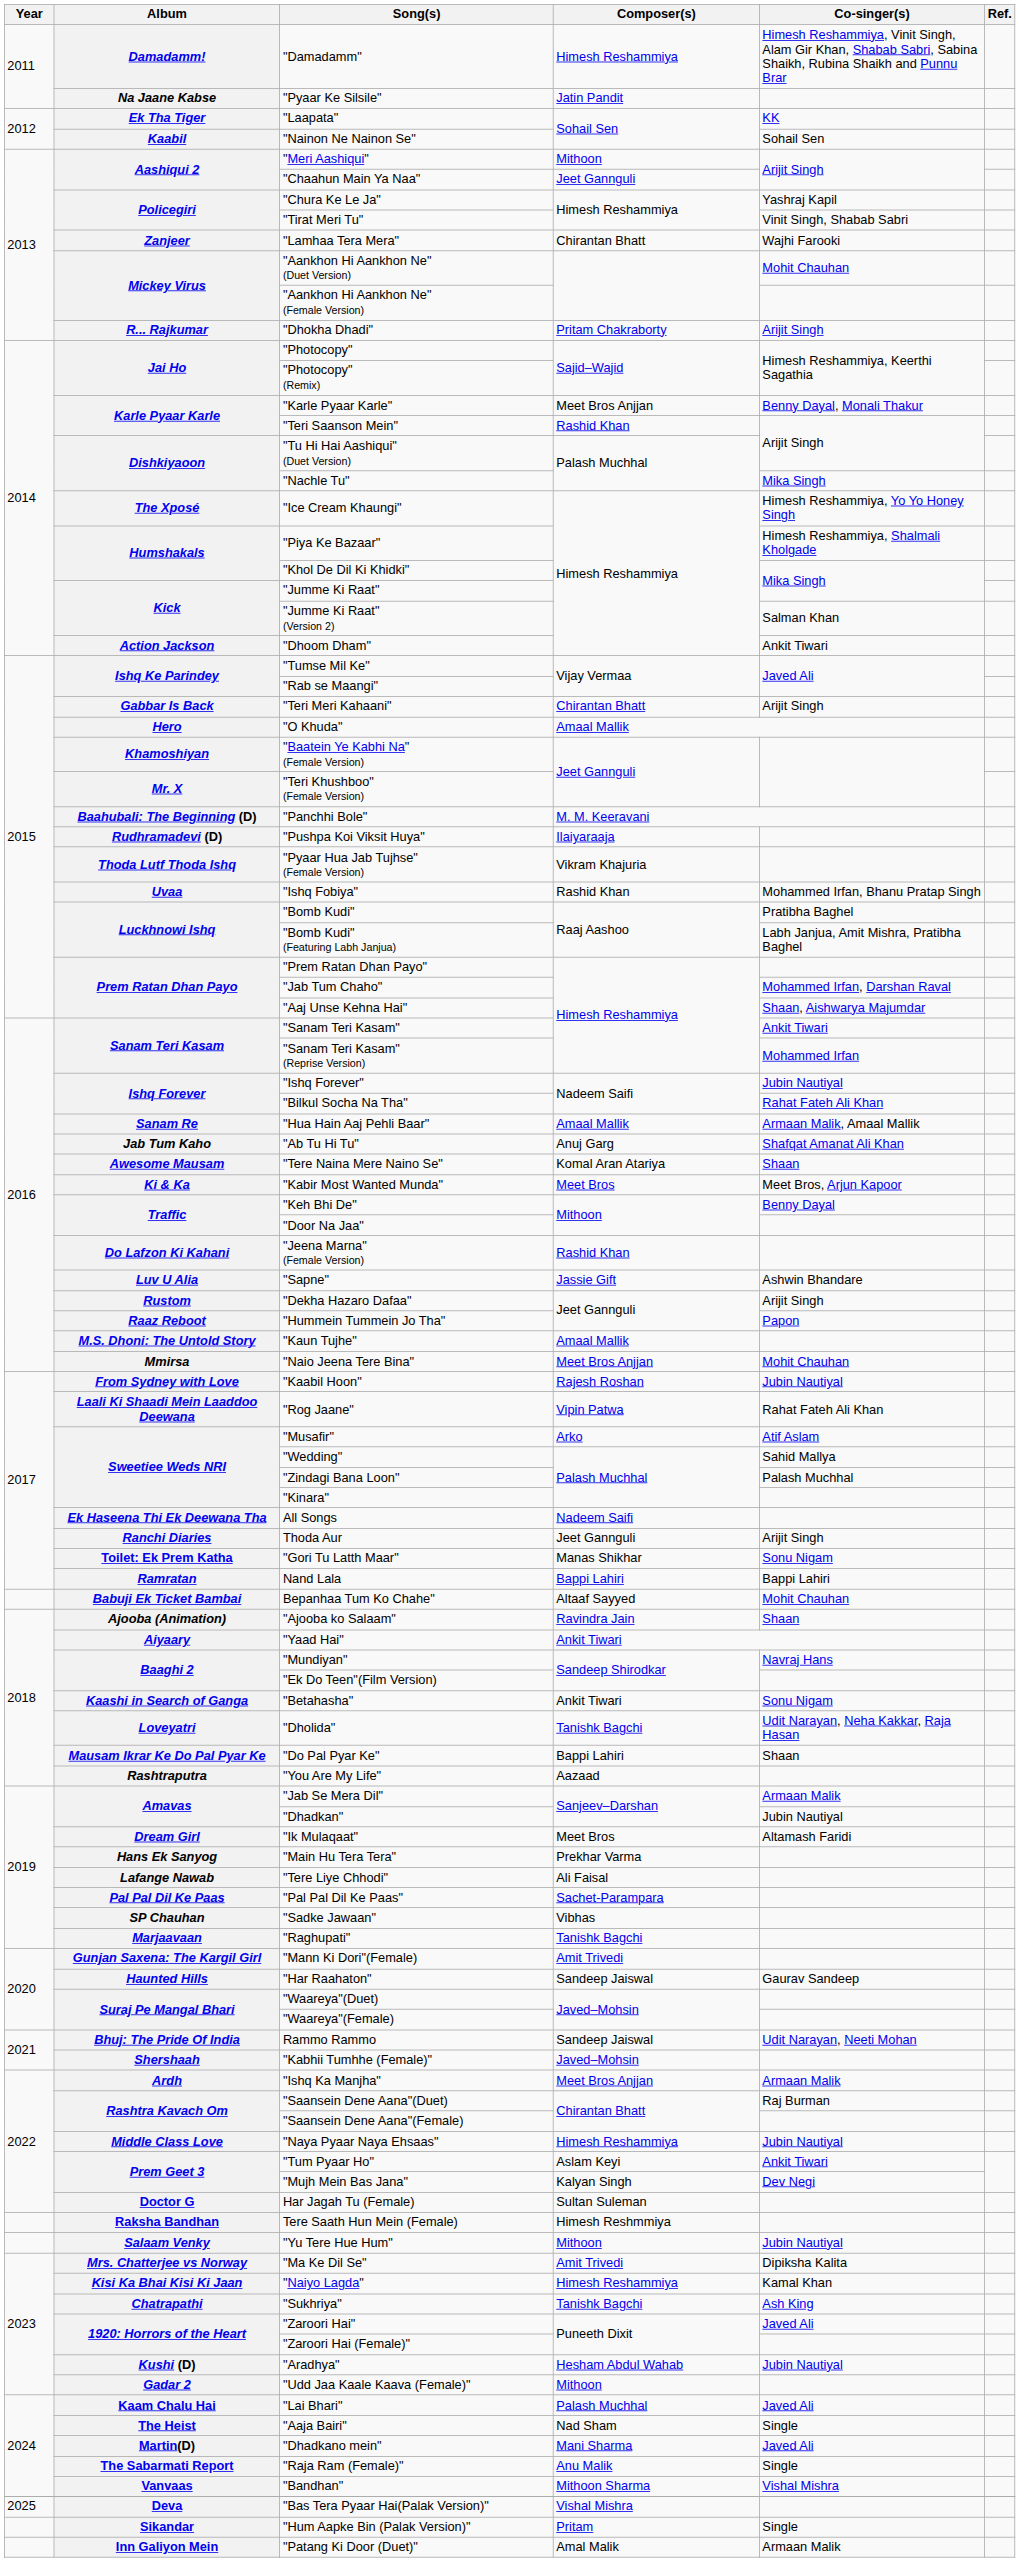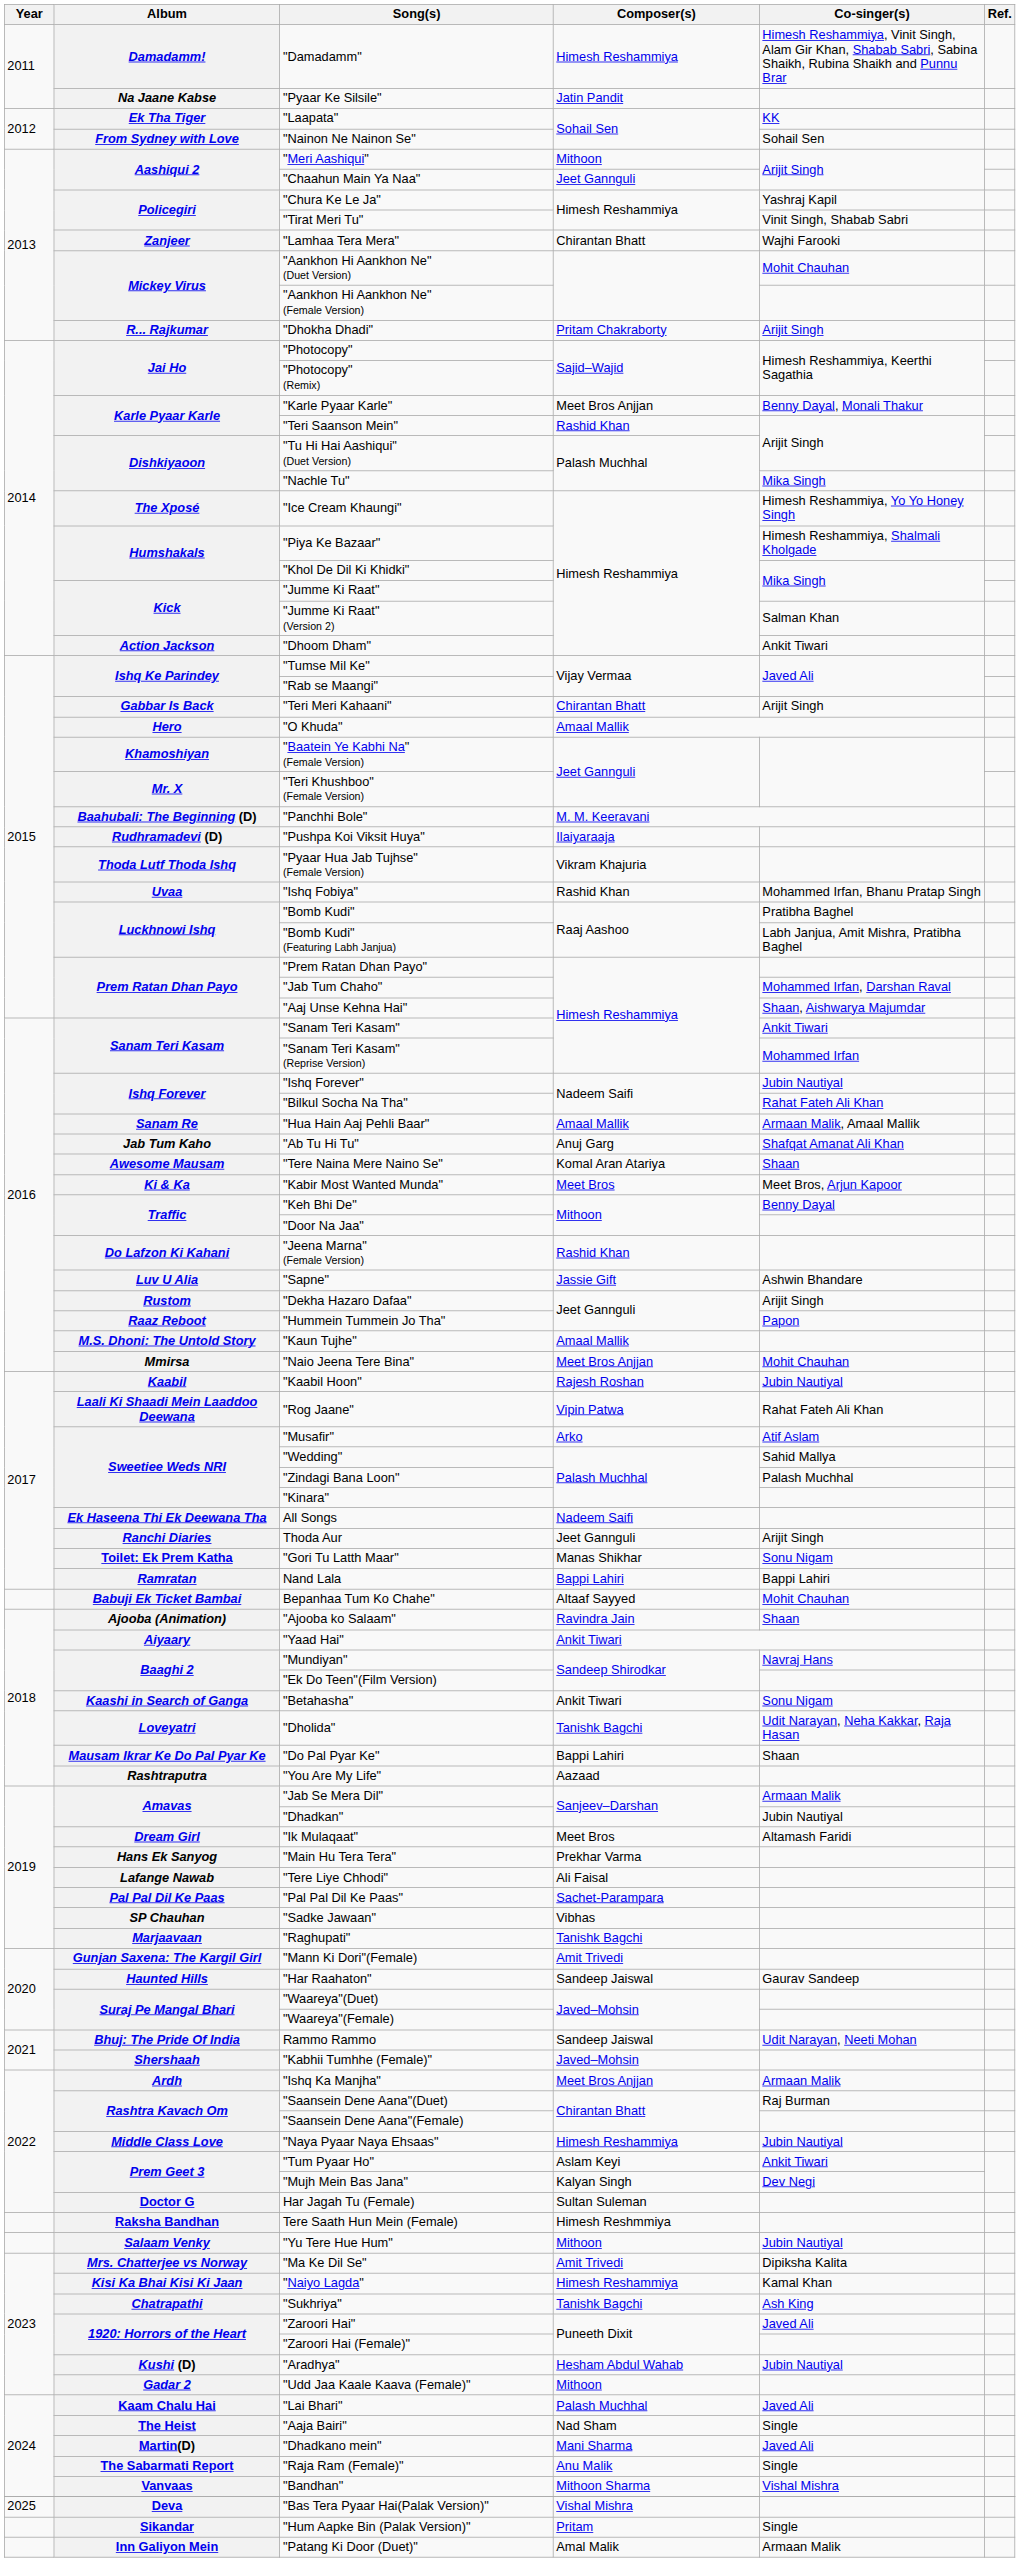"Nainon Ne Nainon Se" | Album: Kaabil -> From Sydney with Love
"Kaabil Hoon" | Album: From Sydney with Love -> Kaabil
